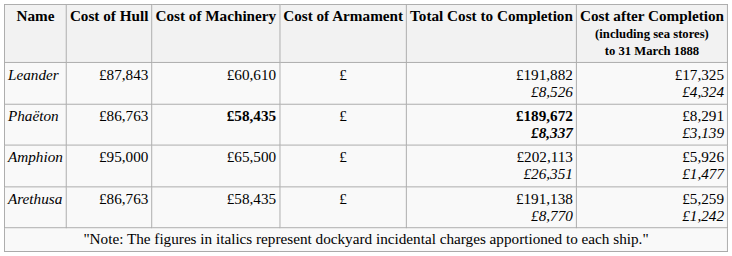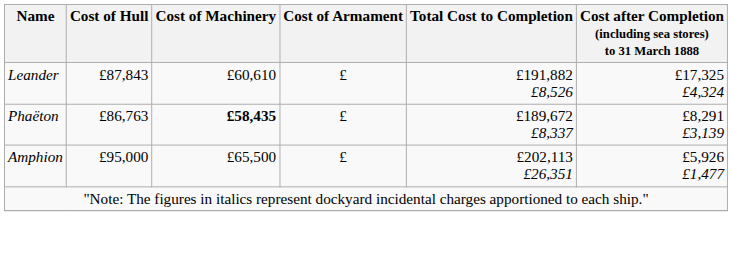Phaëton | Total Cost to Completion: bold -> normal
- row: Arethusa | £86,763 | £58,435 | £ | £191,138 £8,770 | £5,259 £1,242
